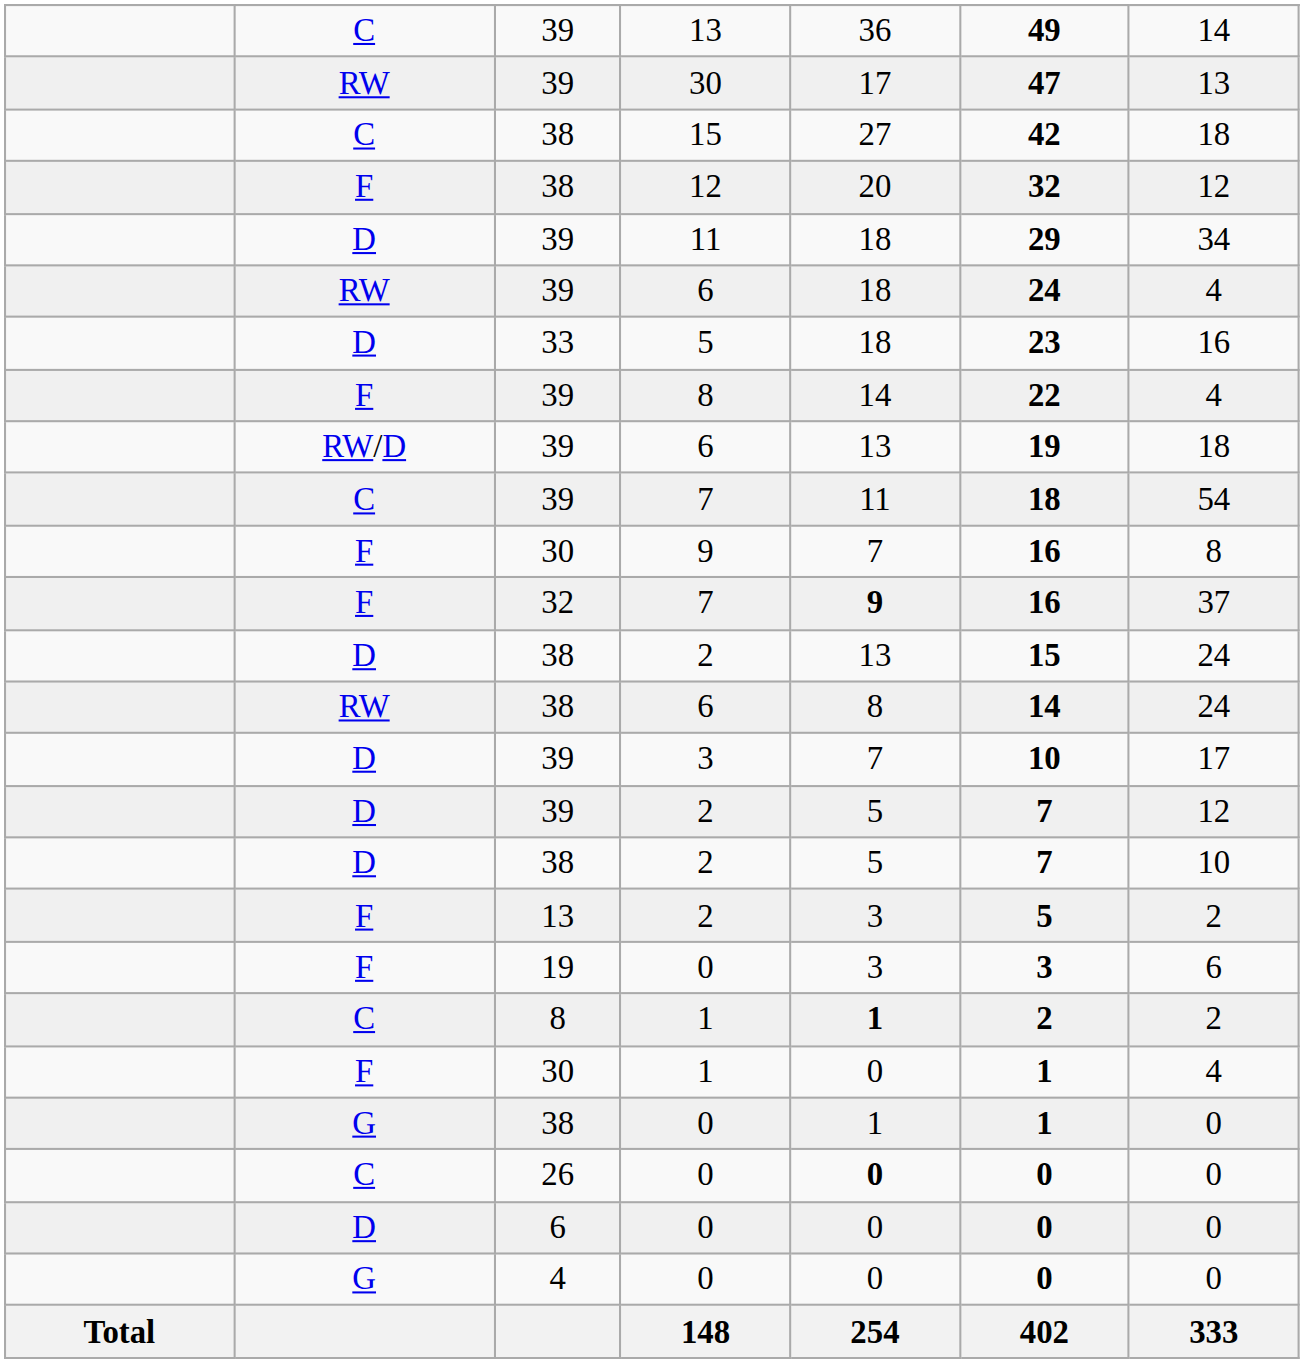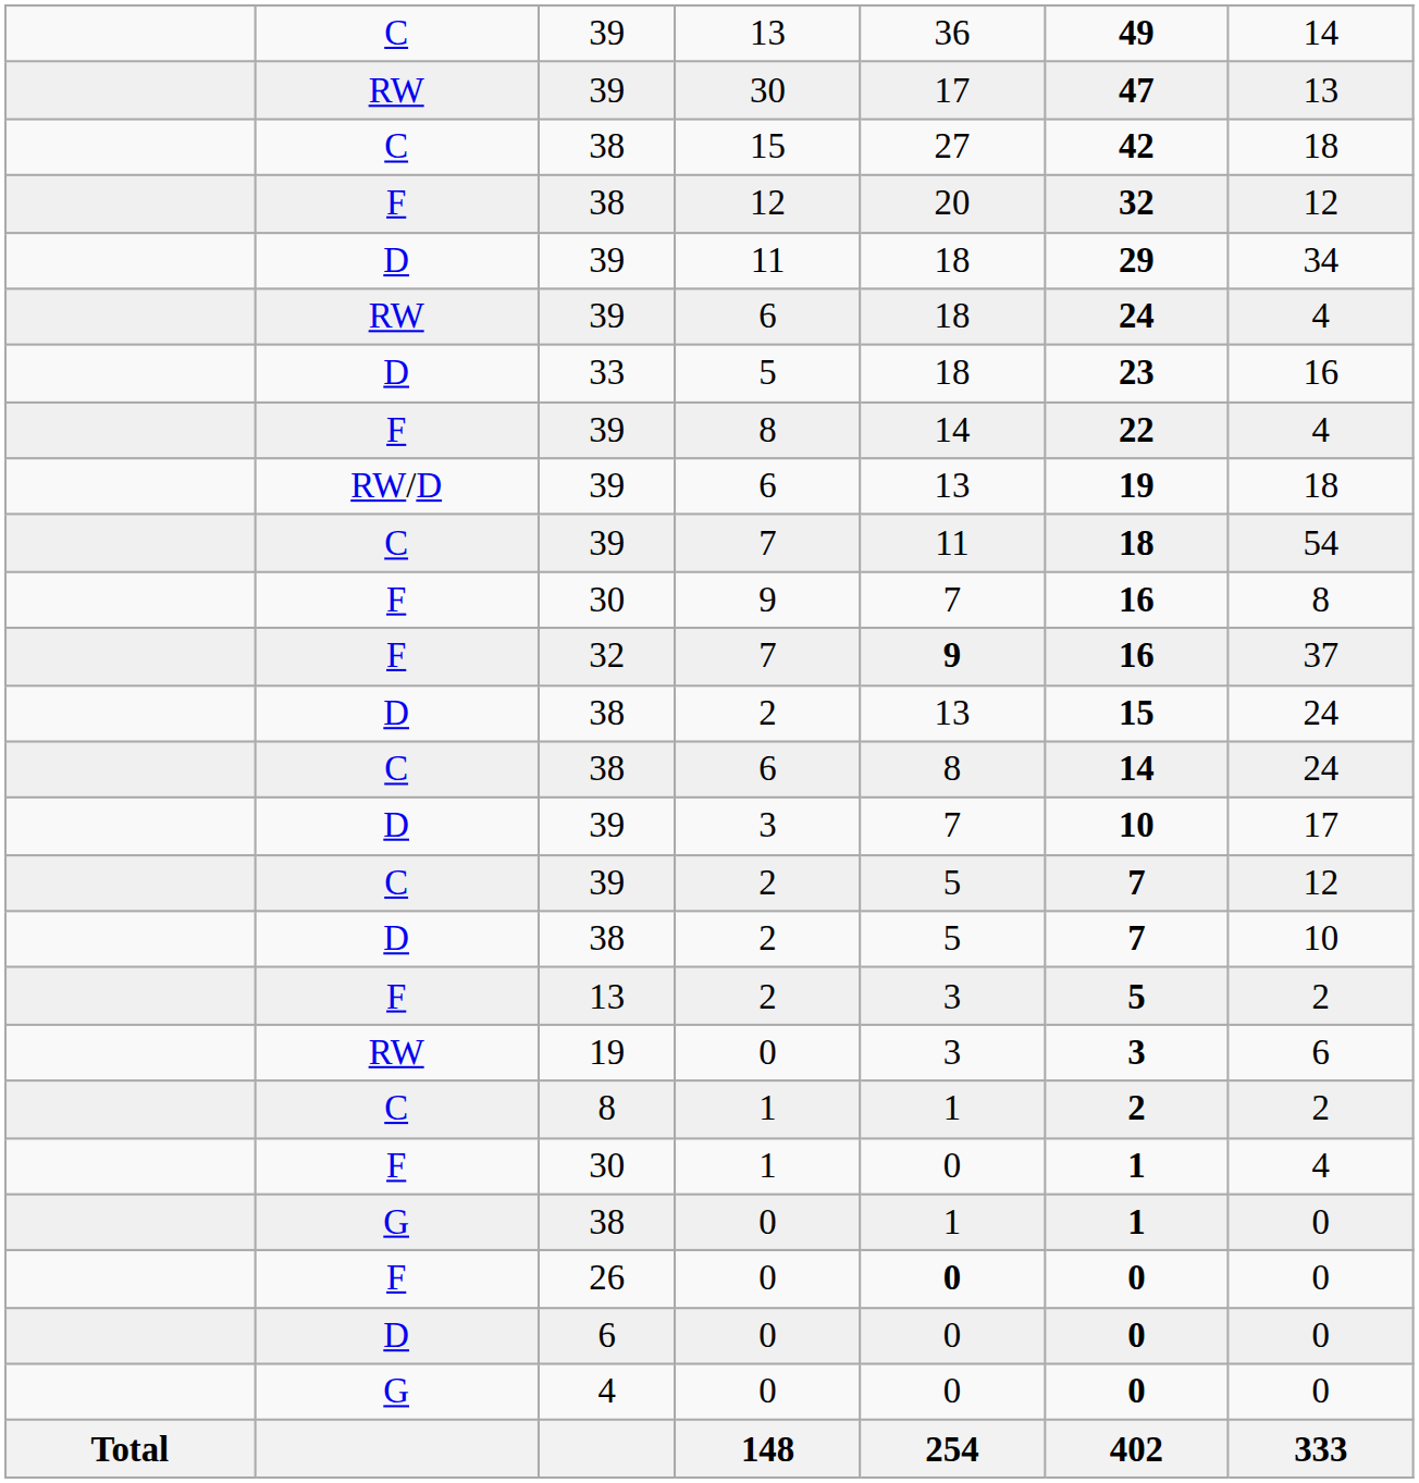38 / 6 | column 2: RW -> C
39 / 2 | column 2: D -> C
19 / 0 | column 2: F -> RW
8 / 1 | column 5: bold -> normal
26 / 0 | column 2: C -> F
